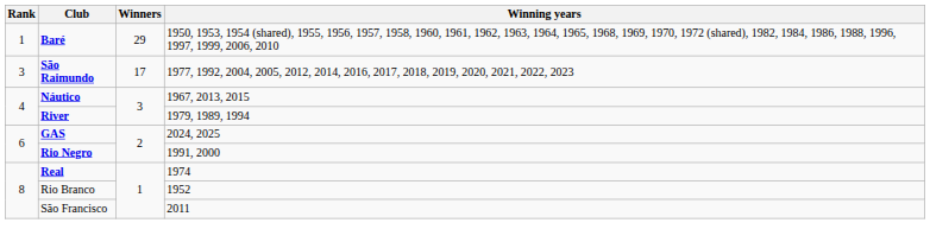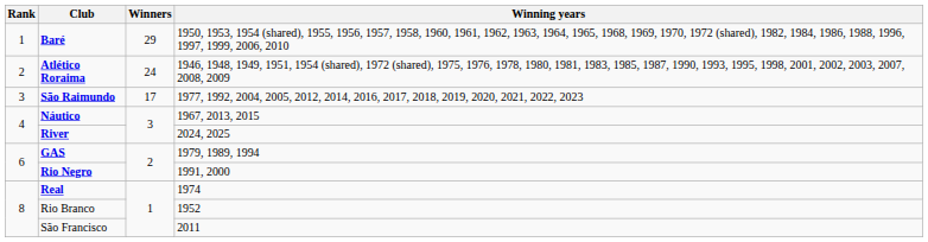+ row: 2 | Atlético Roraima | 24 | 1946, 1948, 1949, 1951, 1954 (shared), 1972 (shared), 1975, 1976, 1978, 1980, 1981, 1983, 1985, 1987, 1990, 1993, 1995, 1998, 2001, 2002, 2003, 2007, 2008, 2009
River | Winning years: 1979, 1989, 1994 -> 2024, 2025
GAS | Winning years: 2024, 2025 -> 1979, 1989, 1994
